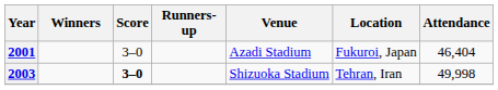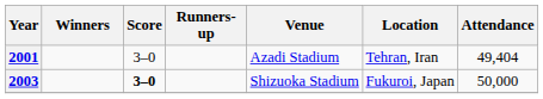2001 | Location: Fukuroi, Japan -> Tehran, Iran
2001 | Attendance: 46,404 -> 49,404
2003 | Location: Tehran, Iran -> Fukuroi, Japan
2003 | Attendance: 49,998 -> 50,000
